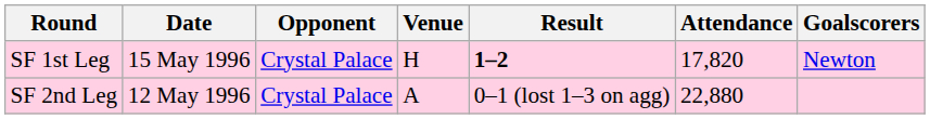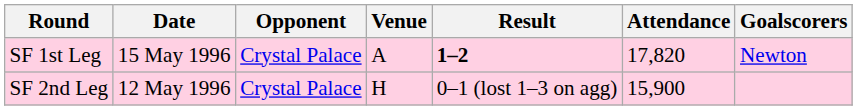SF 1st Leg | Venue: H -> A
SF 2nd Leg | Venue: A -> H
SF 2nd Leg | Attendance: 22,880 -> 15,900
